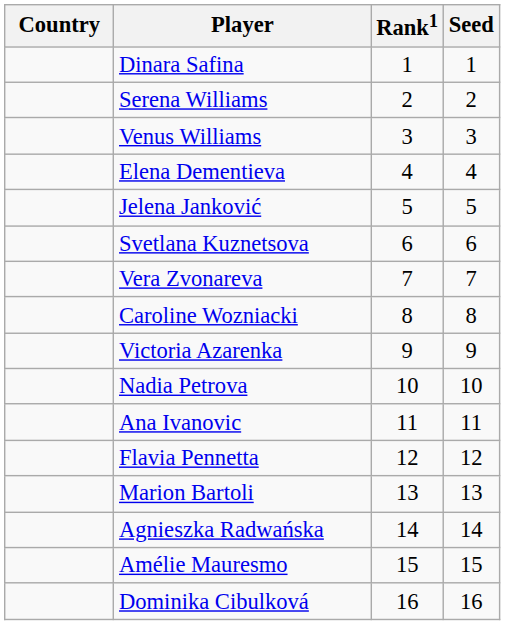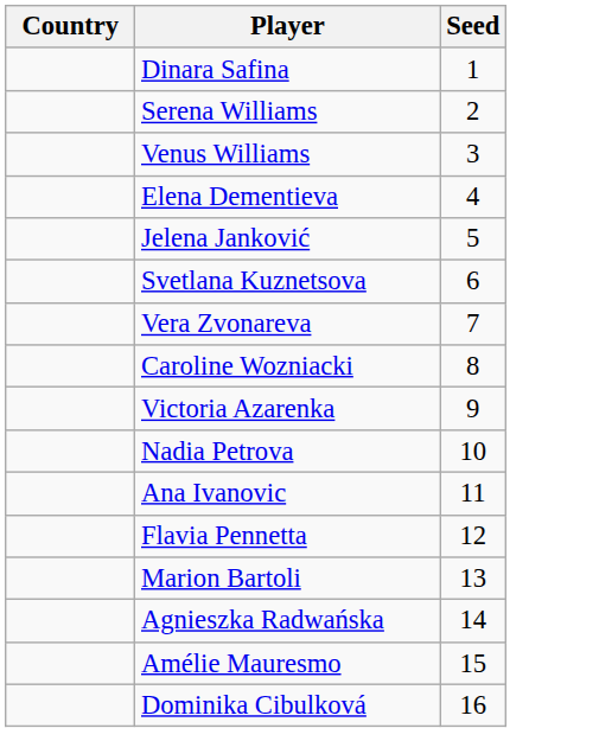- column: Rank1 | 1 | 2 | 3 | 4 | 5 | 6 | 7 | 8 | 9 | 10 | 11 | 12 | 13 | 14 | 15 | 16
